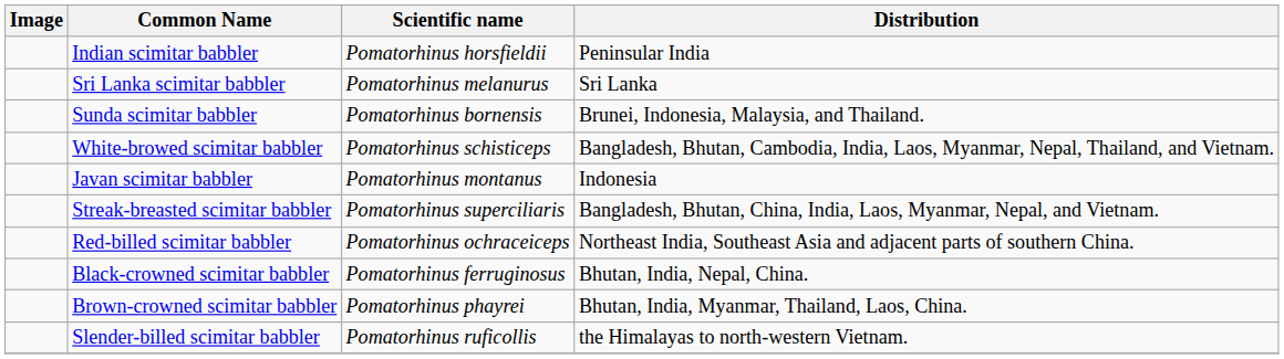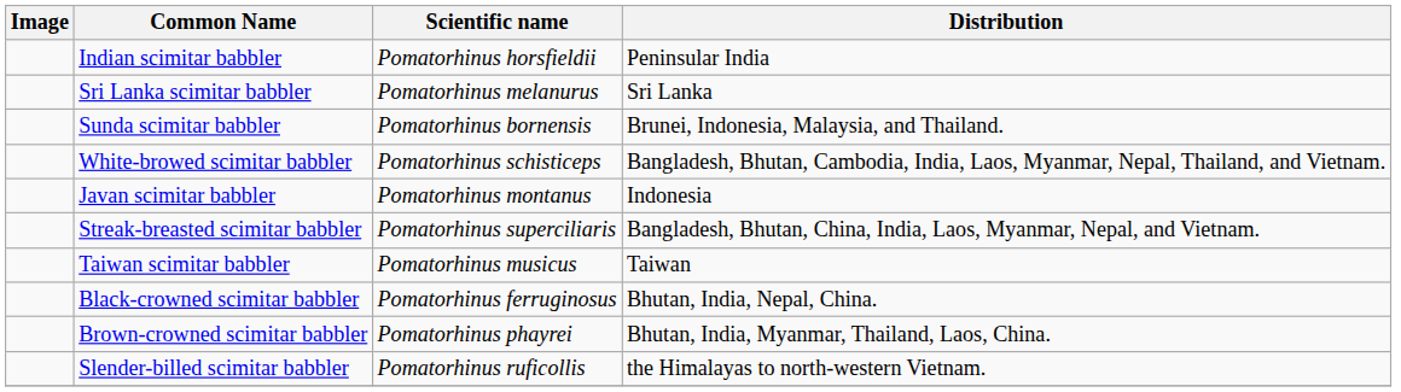+ row: Taiwan scimitar babbler | Pomatorhinus musicus | Taiwan
- row: Red-billed scimitar babbler | Pomatorhinus ochraceiceps | Northeast India, Southeast Asia and adjacent parts of southern China.
